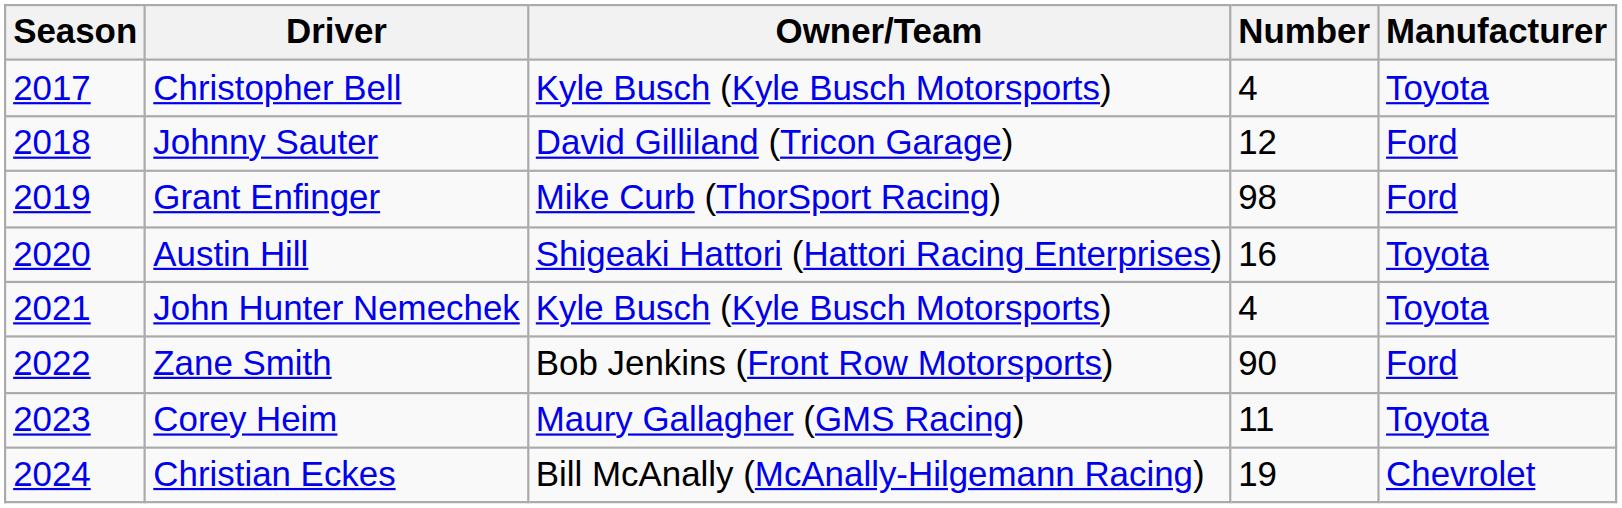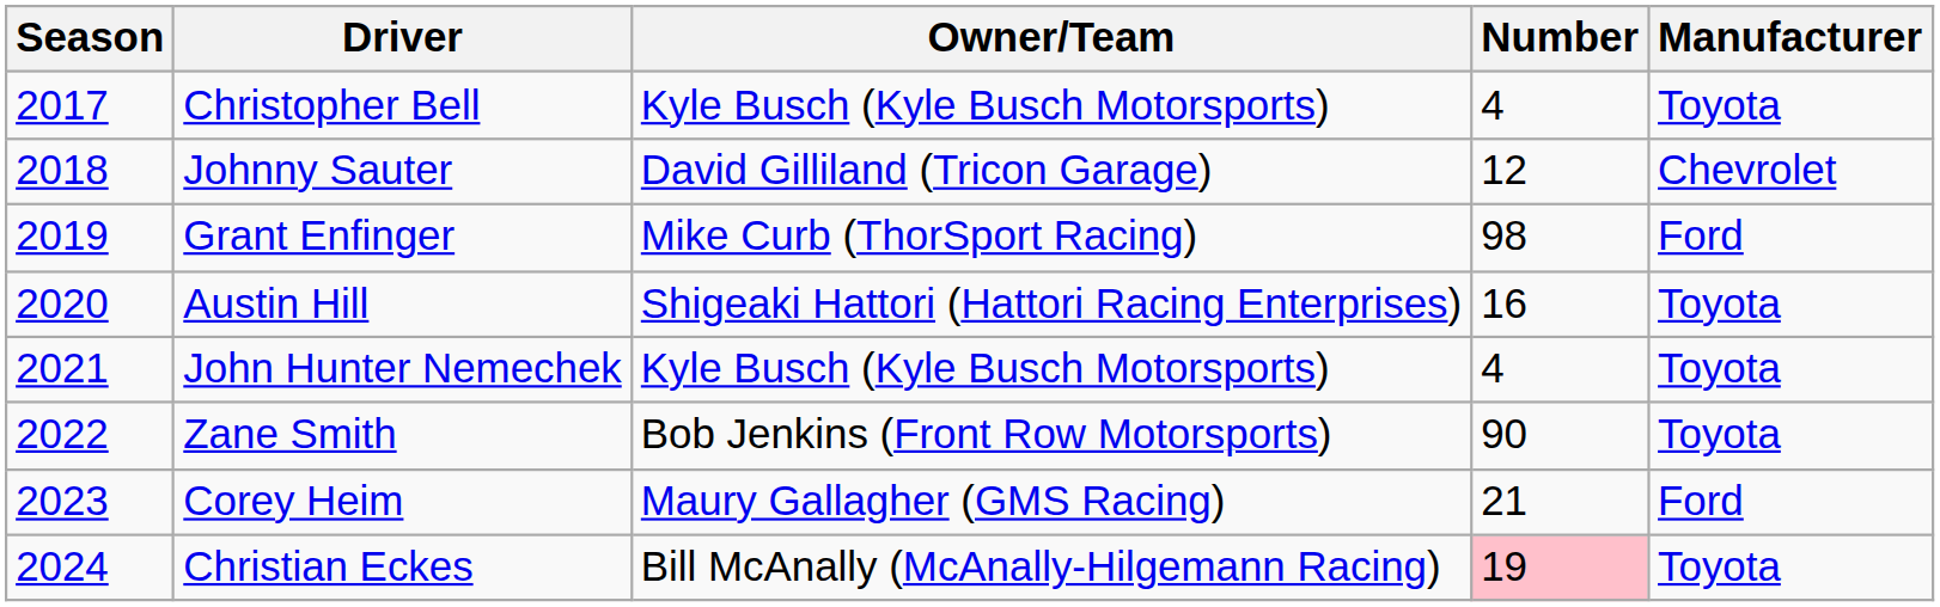Johnny Sauter | Manufacturer: Ford -> Chevrolet
Zane Smith | Manufacturer: Ford -> Toyota
Corey Heim | Number: 11 -> 21
Corey Heim | Manufacturer: Toyota -> Ford
Christian Eckes | Number: no background -> pink background
Christian Eckes | Manufacturer: Chevrolet -> Toyota
